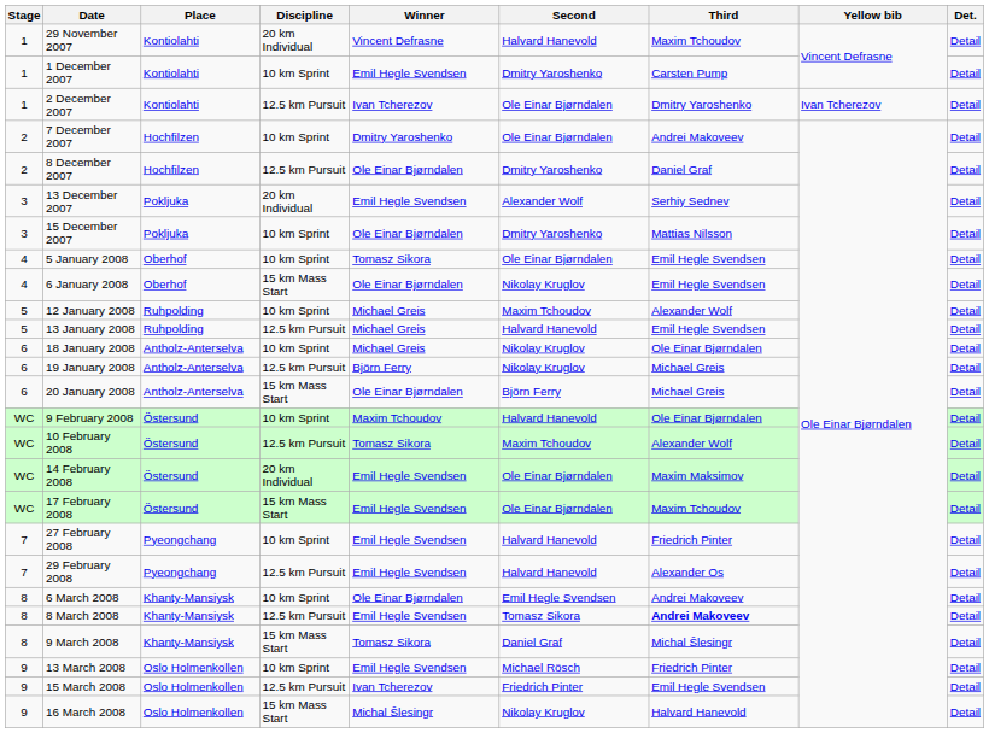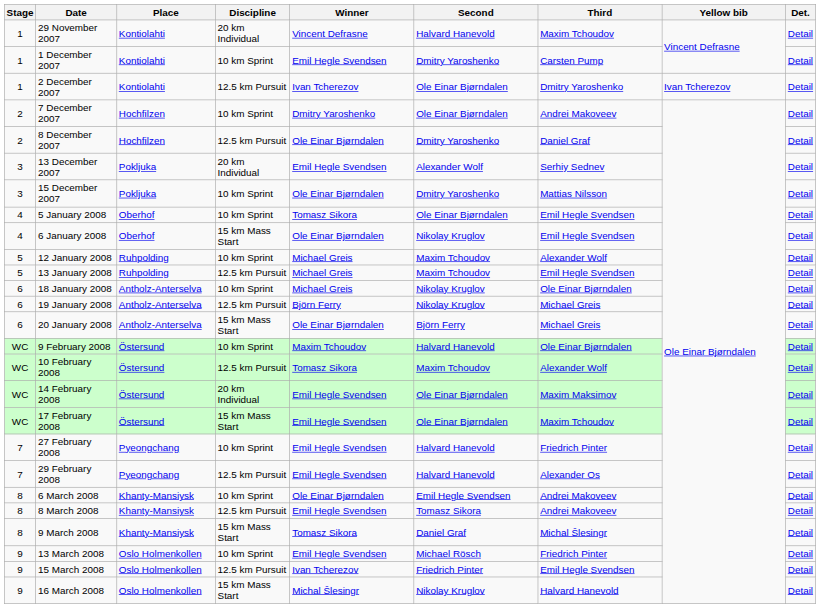13 January 2008 | Second: Halvard Hanevold -> Maxim Tchoudov
8 March 2008 | Third: bold -> normal
